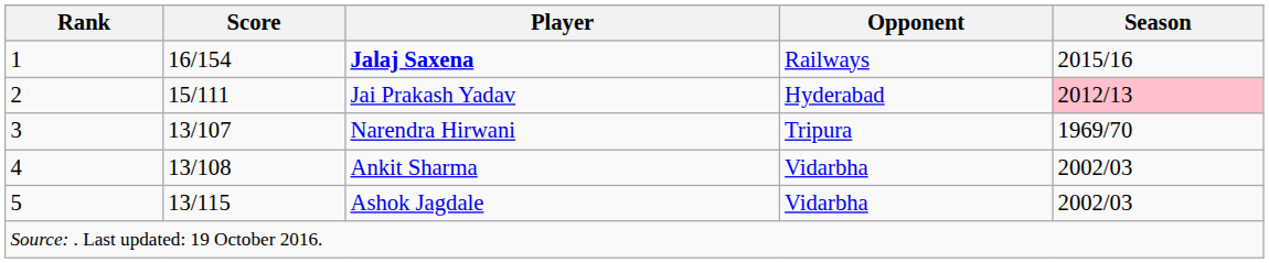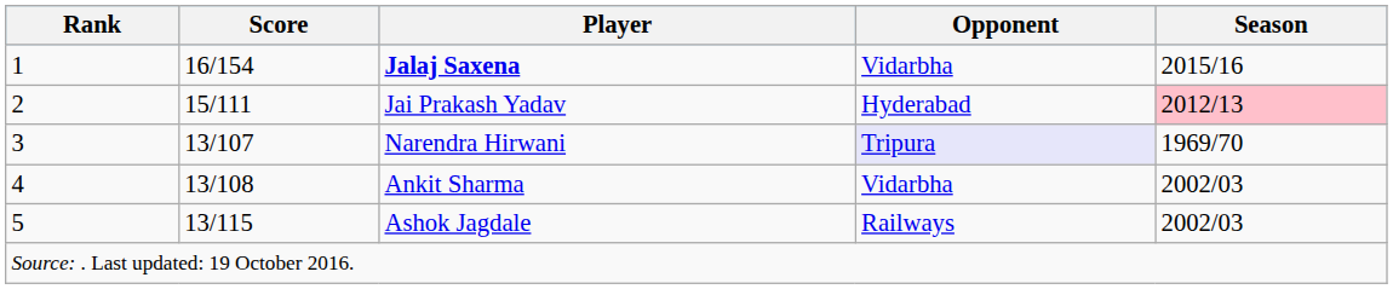Jalaj Saxena | Opponent: Railways -> Vidarbha
Narendra Hirwani | Opponent: no background -> lavender background
Ashok Jagdale | Opponent: Vidarbha -> Railways
